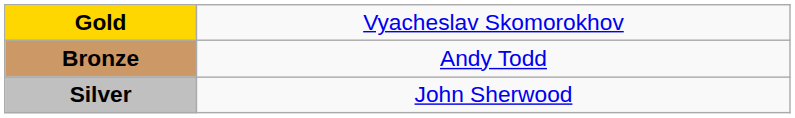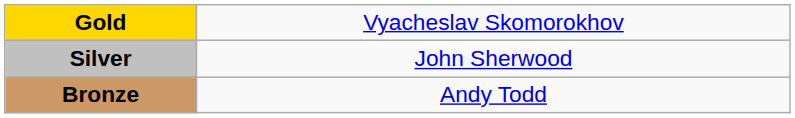rows swapped: Silver <-> Bronze
